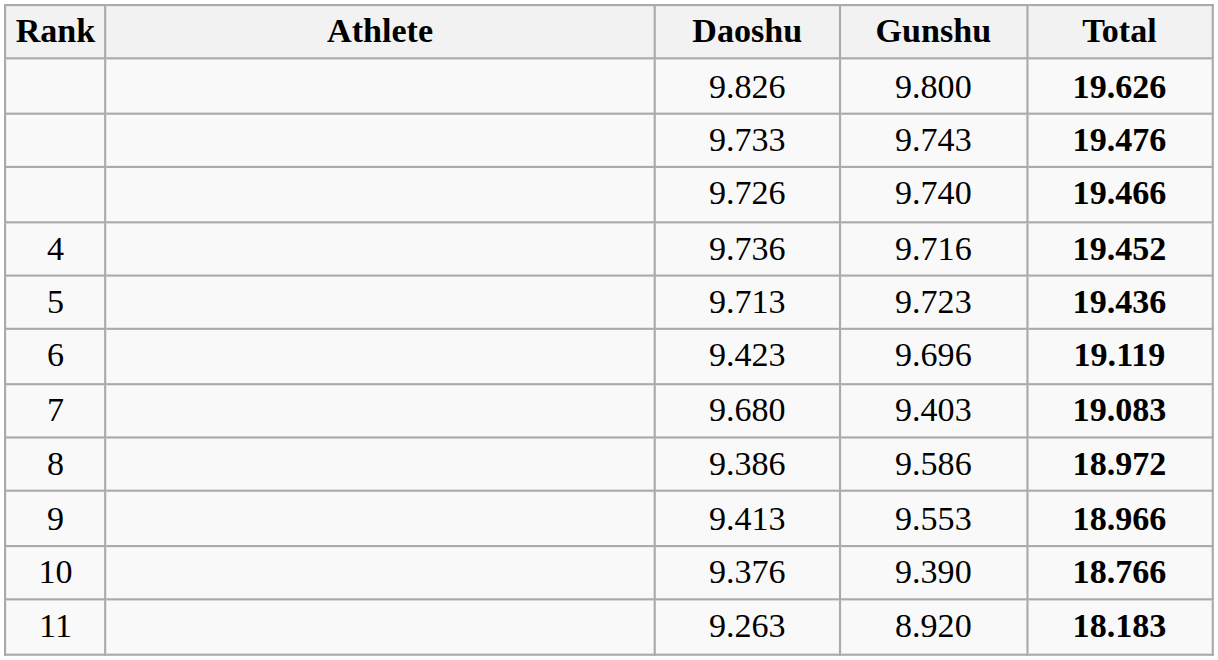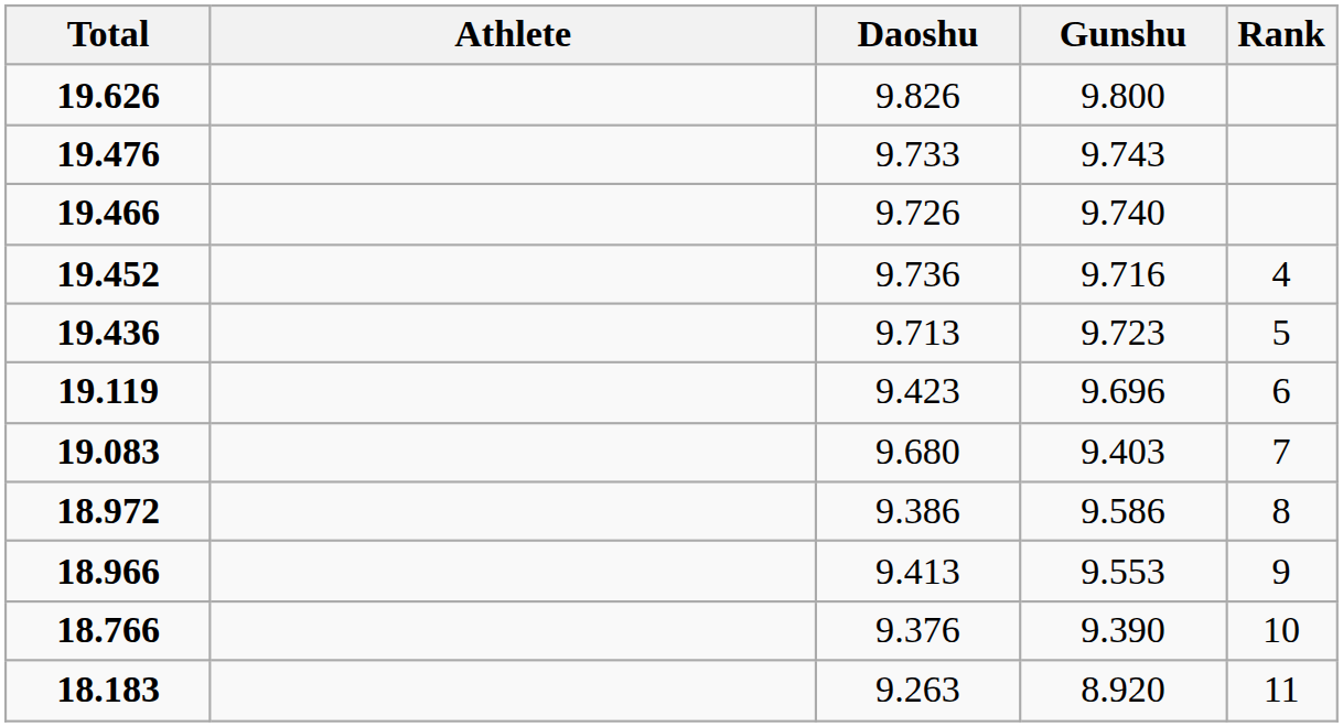columns swapped: Rank <-> Total
